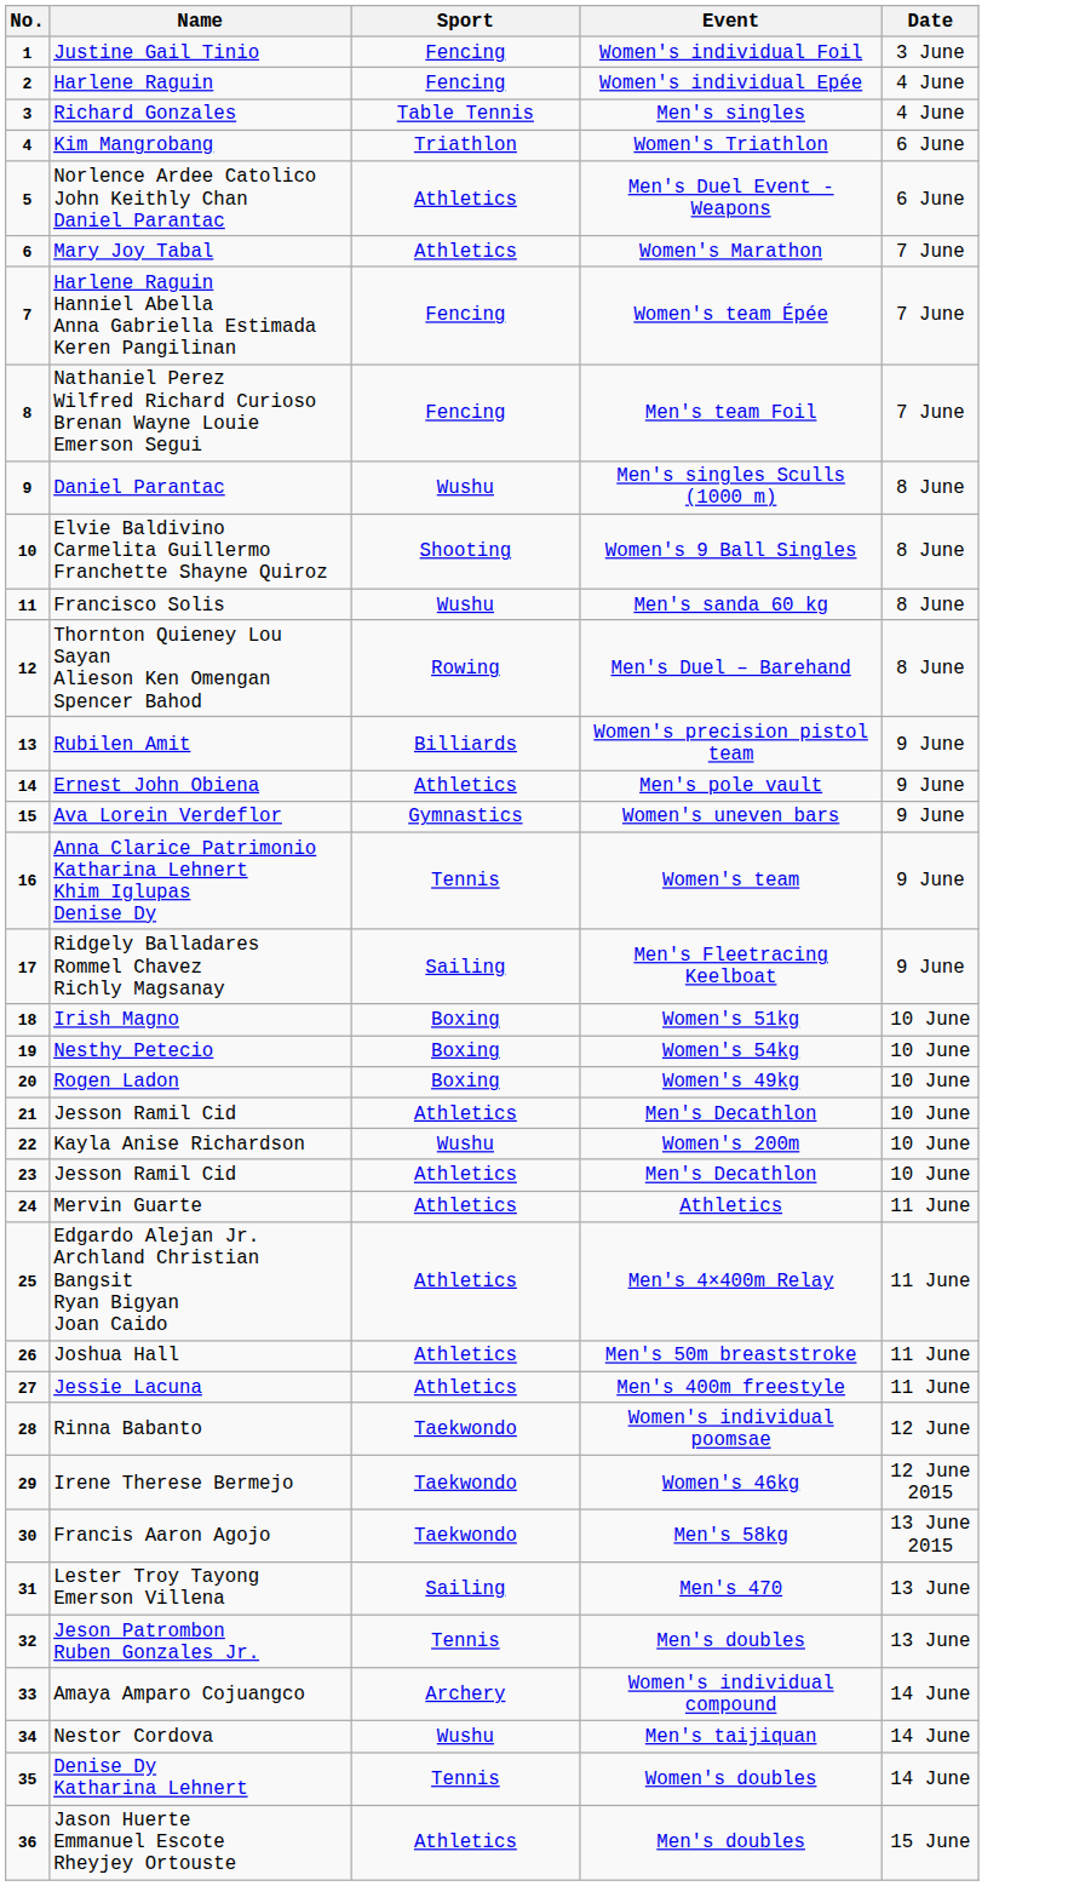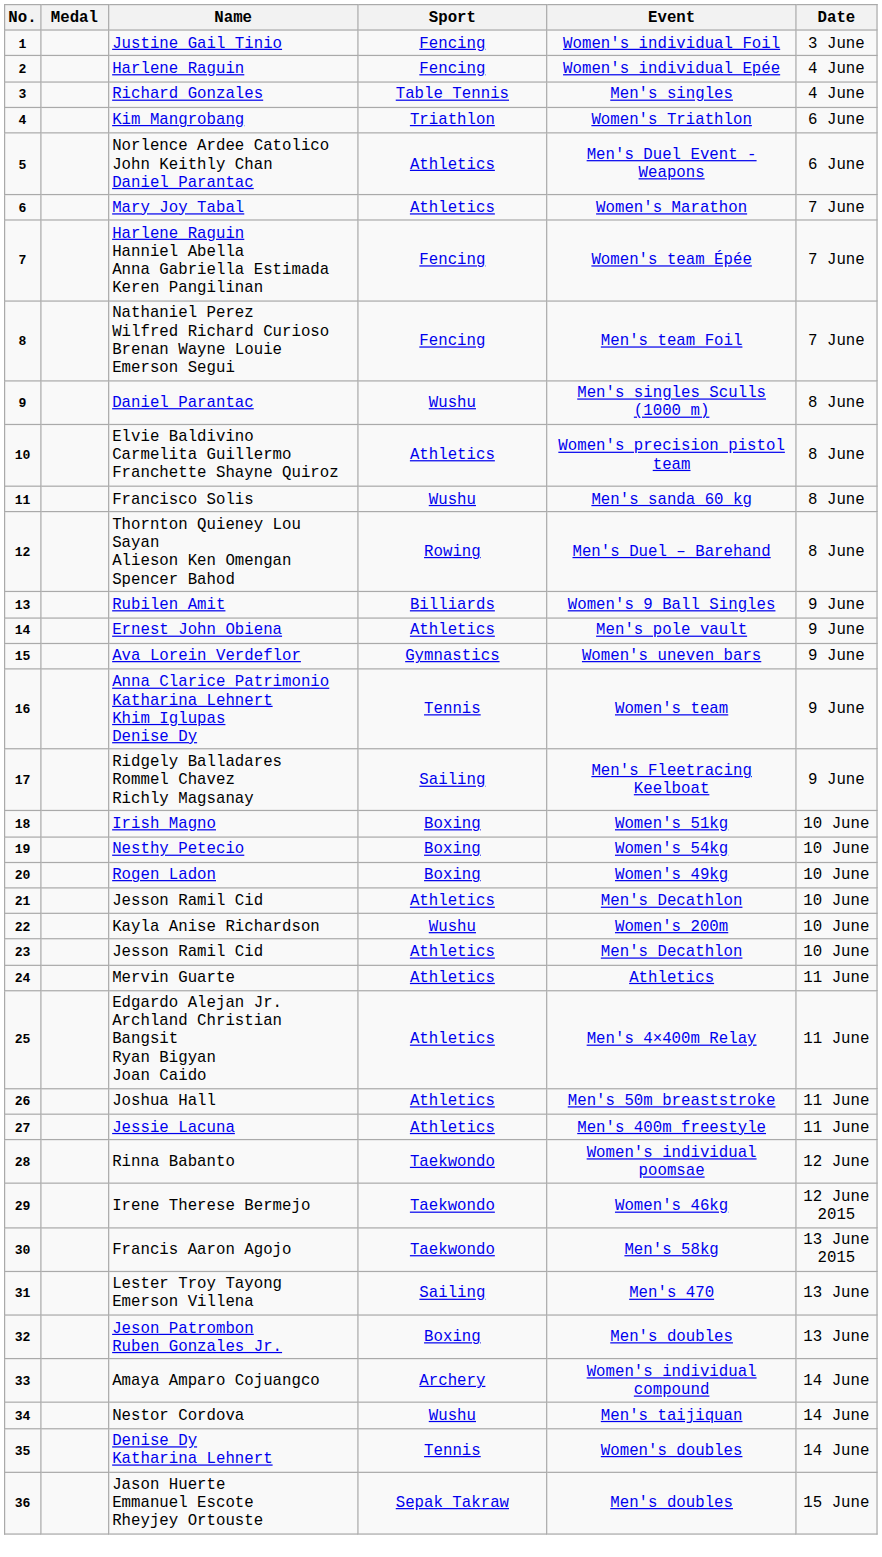+ column: Medal
Elvie Baldivino Carmelita Guillermo Franchette Shayne Quiroz | Sport: Shooting -> Athletics
Elvie Baldivino Carmelita Guillermo Franchette Shayne Quiroz | Event: Women's 9 Ball Singles -> Women's precision pistol team
Rubilen Amit | Event: Women's precision pistol team -> Women's 9 Ball Singles
Jeson Patrombon Ruben Gonzales Jr. | Sport: Tennis -> Boxing
Jason Huerte Emmanuel Escote Rheyjey Ortouste | Sport: Athletics -> Sepak Takraw
